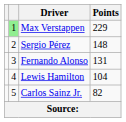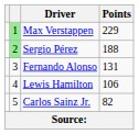Sergio Pérez | column 2: no background -> lightgreen background
Sergio Pérez | Points: 148 -> 188
Lewis Hamilton | Points: 104 -> 106
